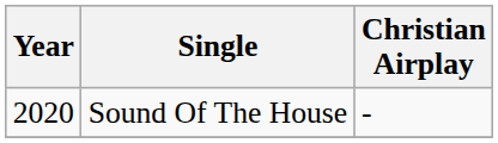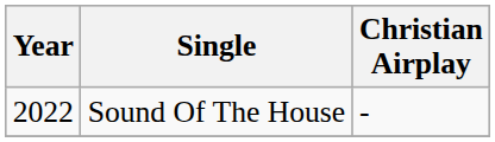Sound Of The House | Year: 2020 -> 2022
